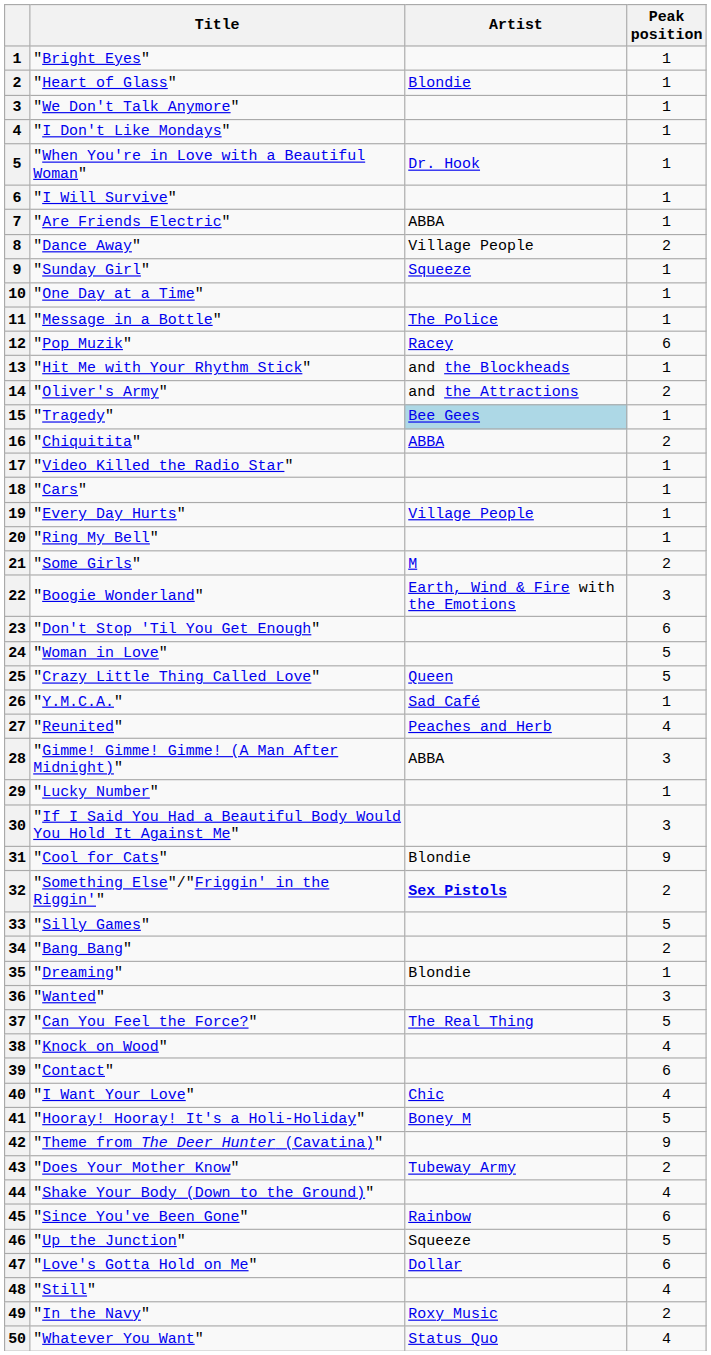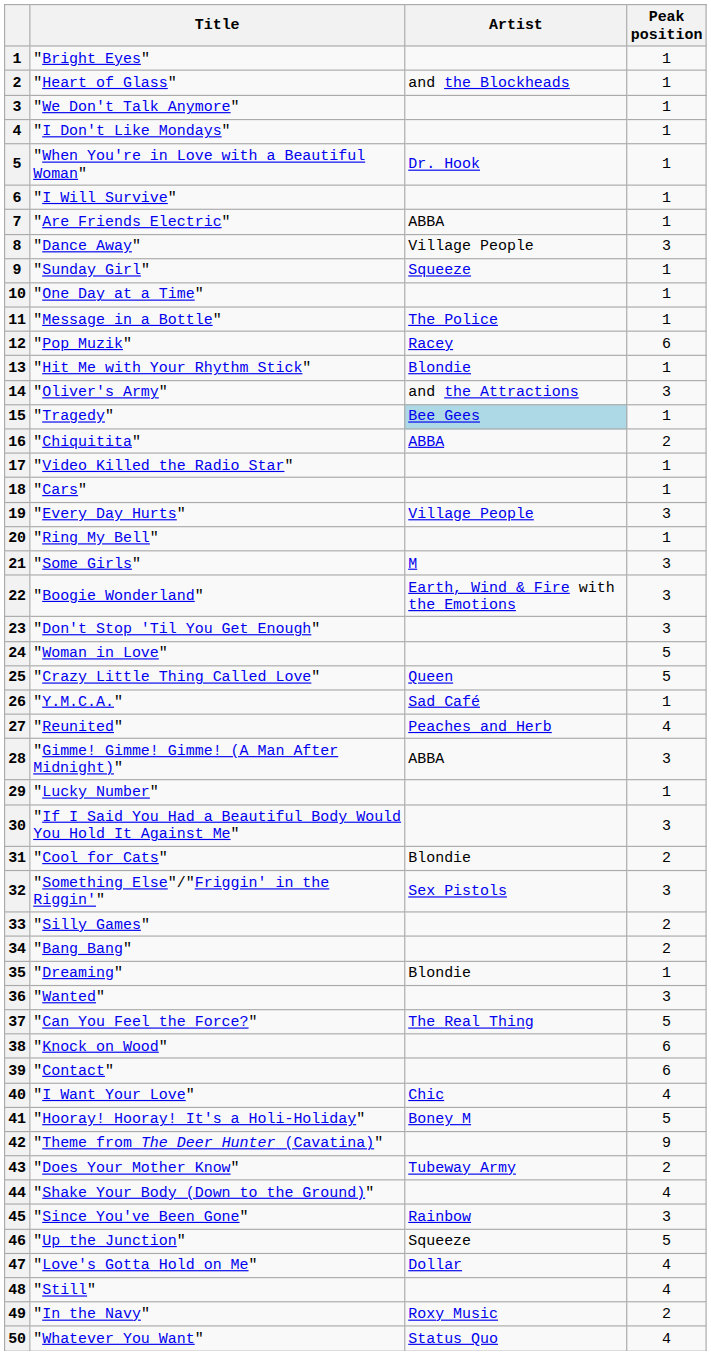"Heart of Glass" | Artist: Blondie -> and the Blockheads
"Dance Away" | Peak position: 2 -> 3
"Hit Me with Your Rhythm Stick" | Artist: and the Blockheads -> Blondie
"Oliver's Army" | Peak position: 2 -> 3
"Every Day Hurts" | Peak position: 1 -> 3
"Some Girls" | Peak position: 2 -> 3
"Don't Stop 'Til You Get Enough" | Peak position: 6 -> 3
"Cool for Cats" | Peak position: 9 -> 2
"Something Else"/"Friggin' in the Riggin'" | Artist: bold -> normal
"Something Else"/"Friggin' in the Riggin'" | Peak position: 2 -> 3
"Silly Games" | Peak position: 5 -> 2
"Knock on Wood" | Peak position: 4 -> 6
"Since You've Been Gone" | Peak position: 6 -> 3
"Love's Gotta Hold on Me" | Peak position: 6 -> 4
